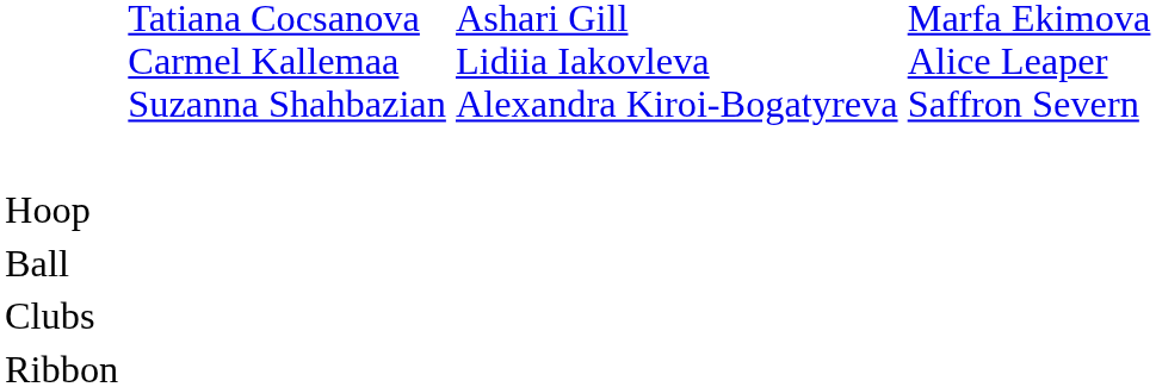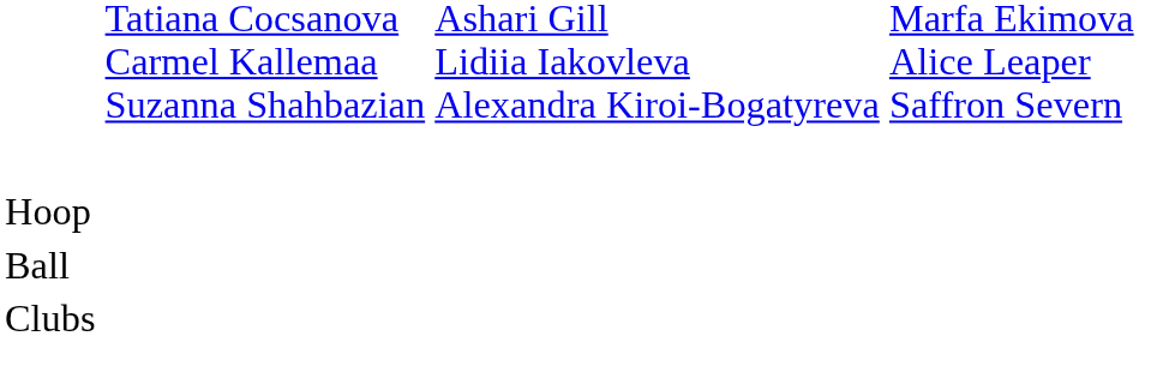- row: Ribbon
